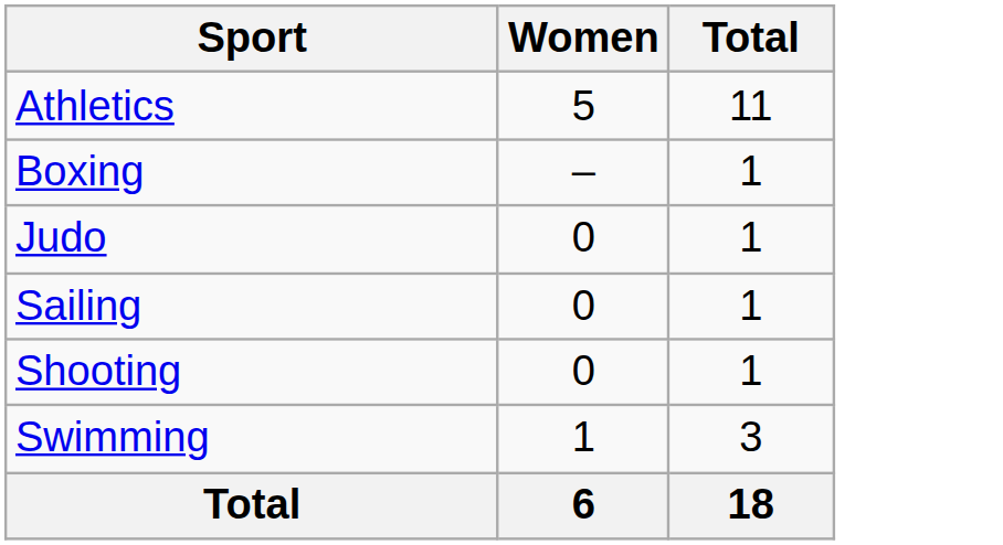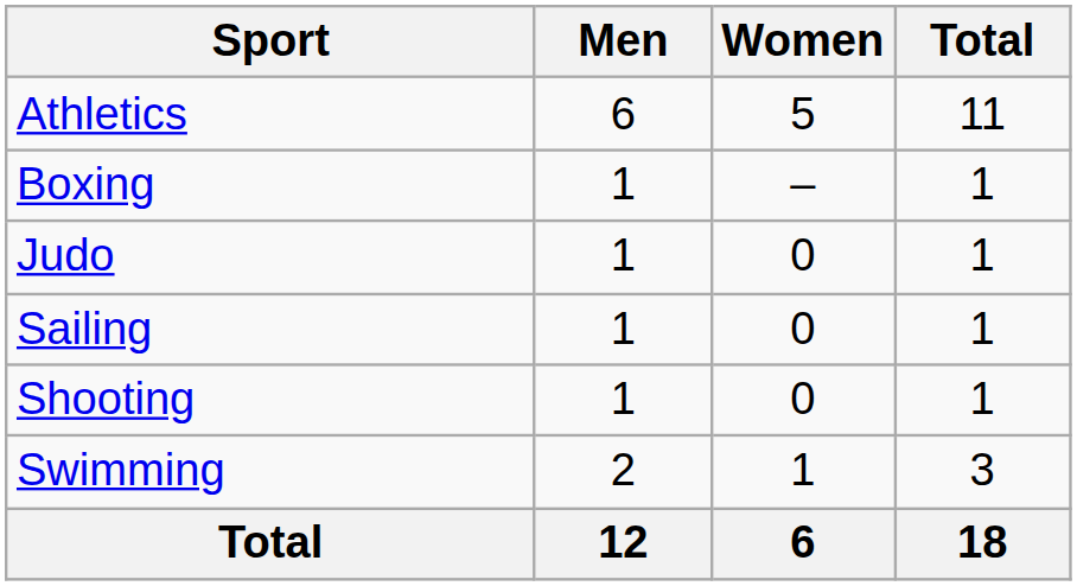+ column: Men | 6 | 1 | 1 | 1 | 1 | 2 | 12
